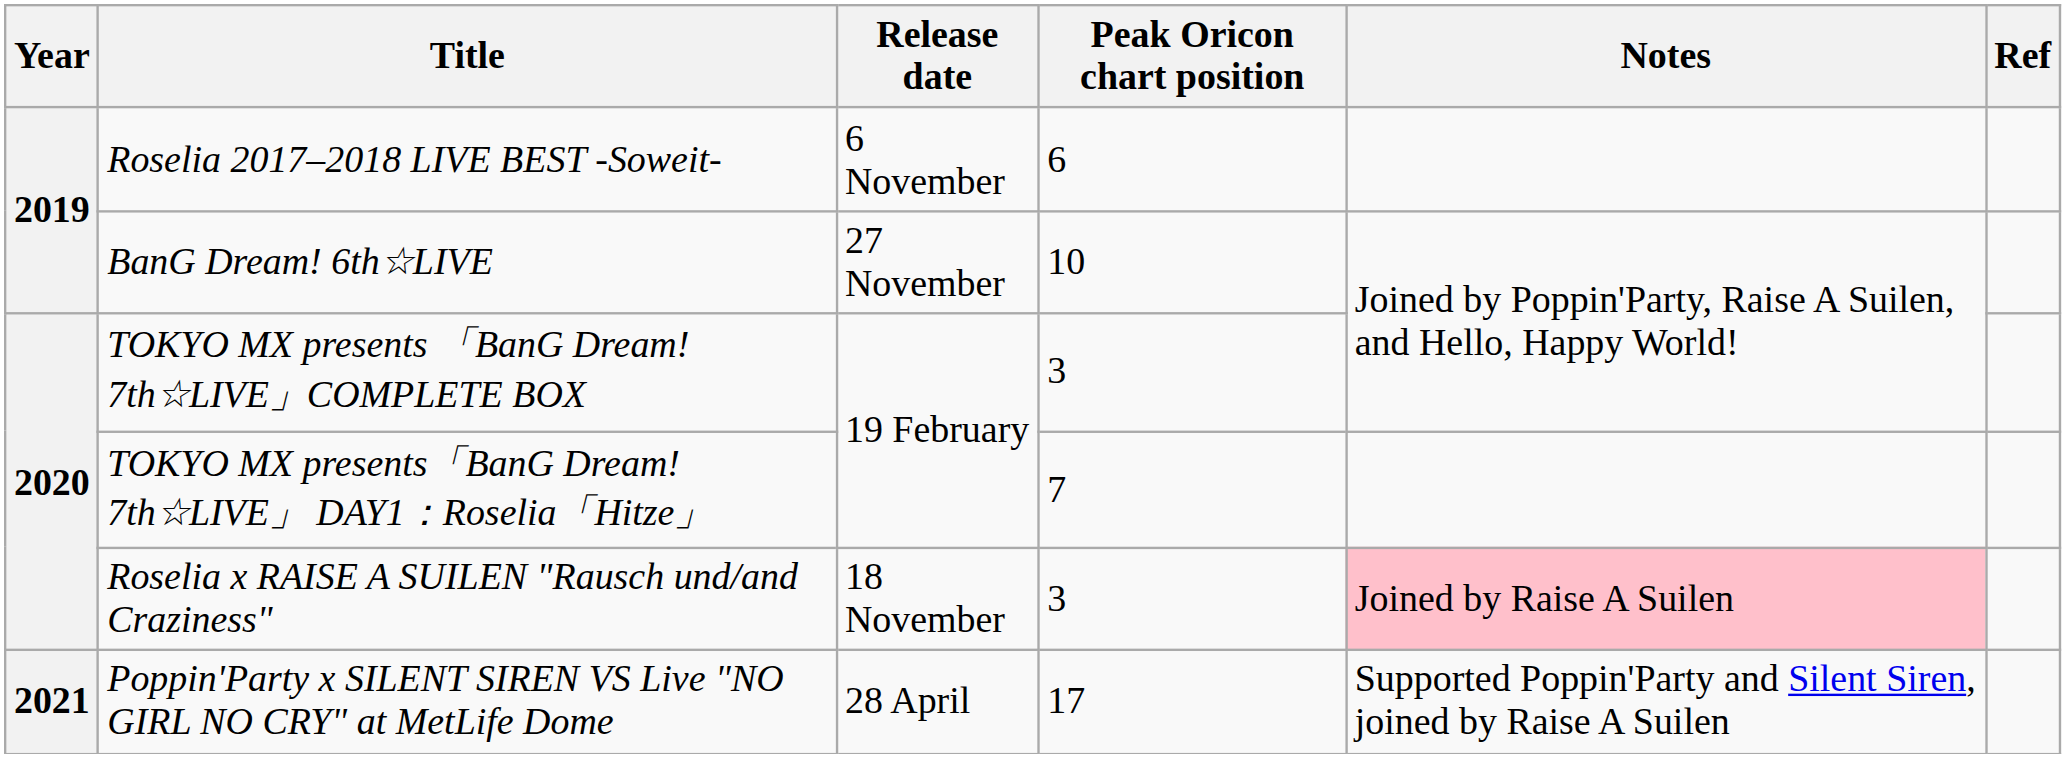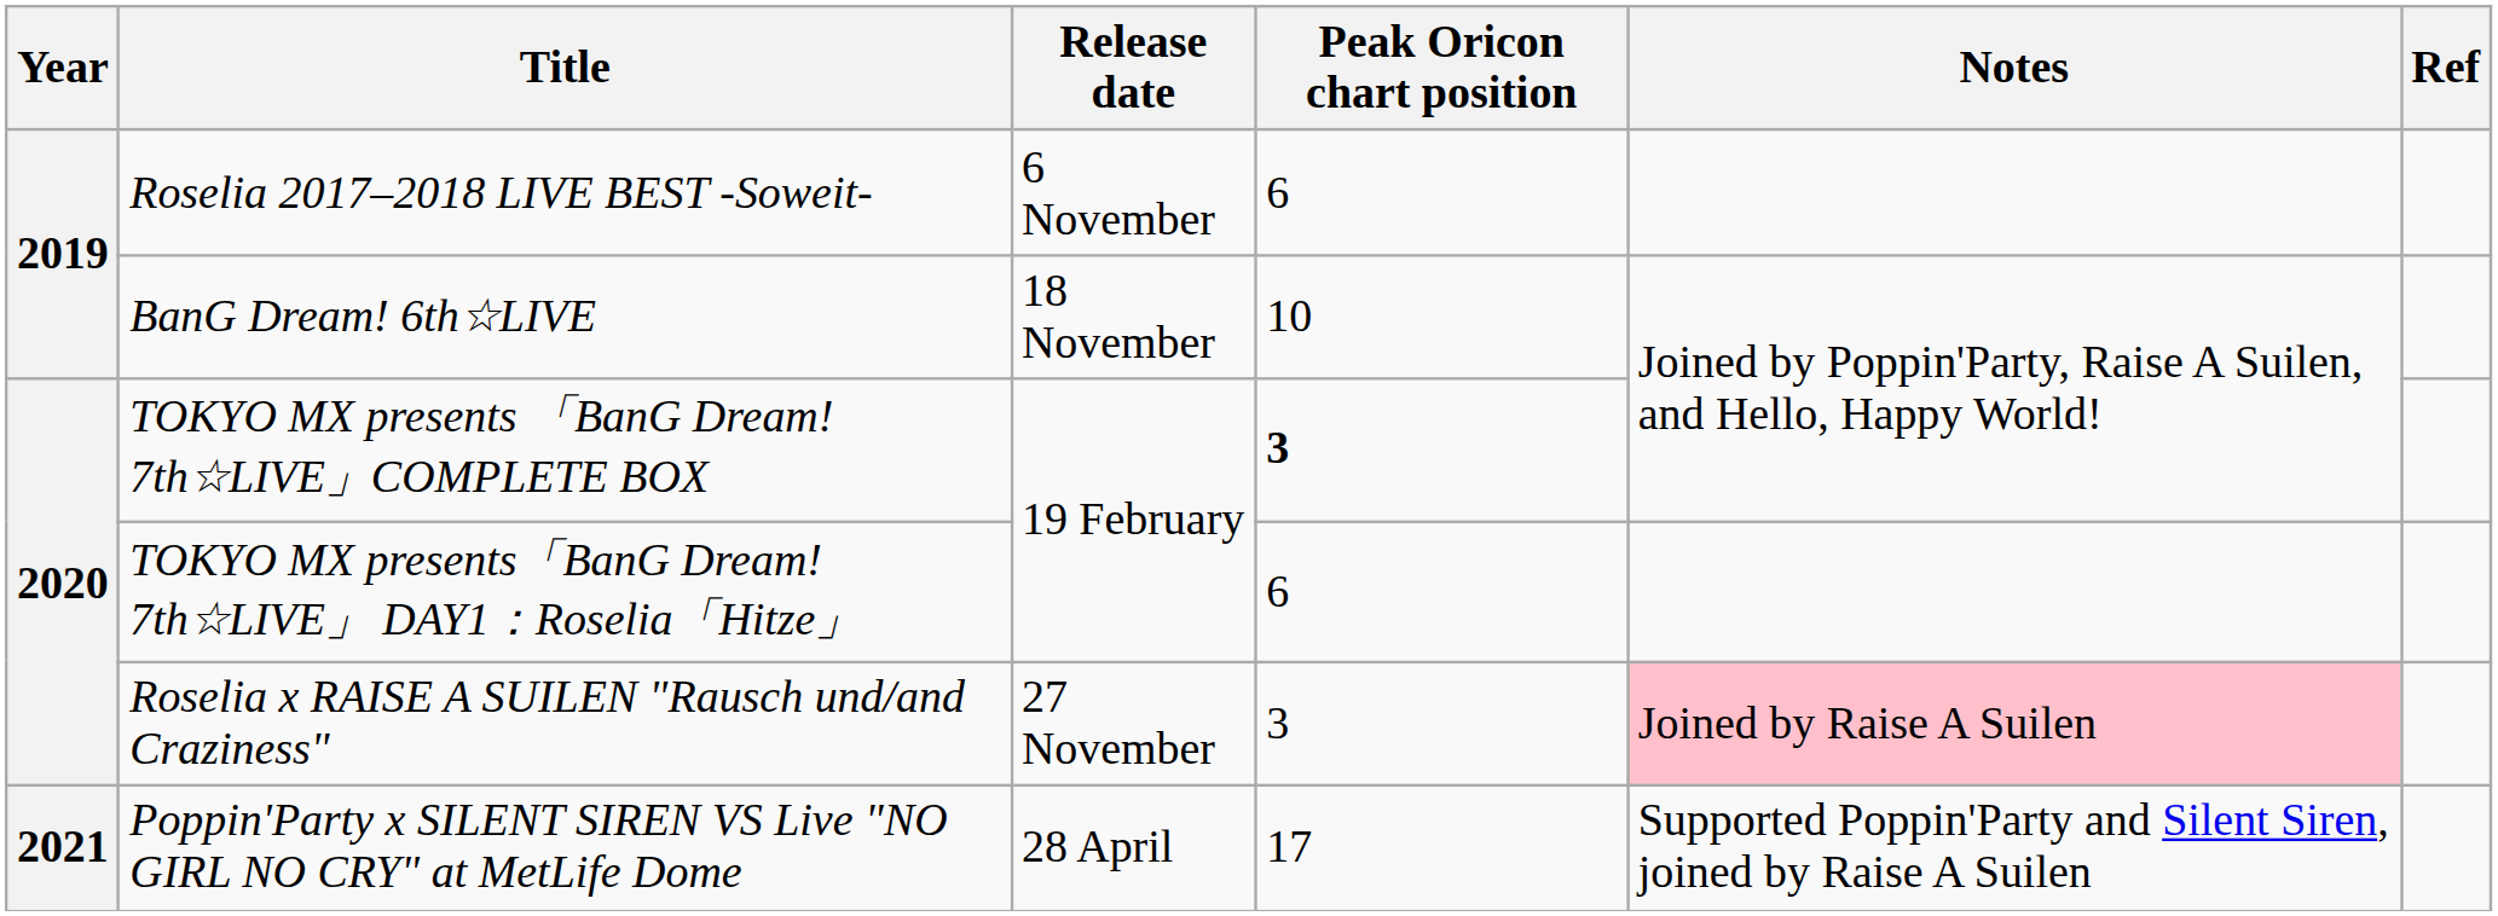BanG Dream! 6th☆LIVE | Release date: 27 November -> 18 November
TOKYO MX presents 「BanG Dream! 7th☆LIVE」COMPLETE BOX | Peak Oricon chart position: normal -> bold
TOKYO MX presents「BanG Dream! 7th☆LIVE」 DAY1：Roselia「Hitze」 | Peak Oricon chart position: 7 -> 6
Roselia x RAISE A SUILEN "Rausch und/and Craziness" | Release date: 18 November -> 27 November
